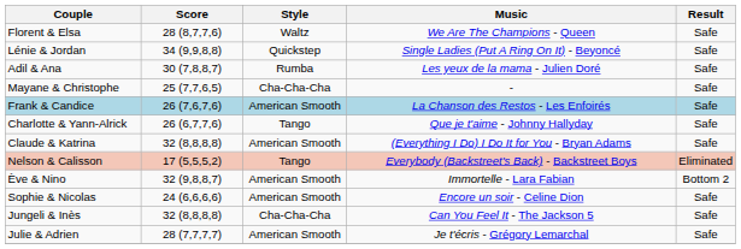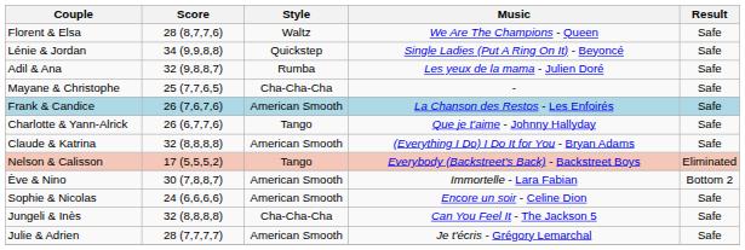Adil & Ana | Score: 30 (7,8,8,7) -> 32 (9,8,8,7)
Ève & Nino | Score: 32 (9,8,8,7) -> 30 (7,8,8,7)
